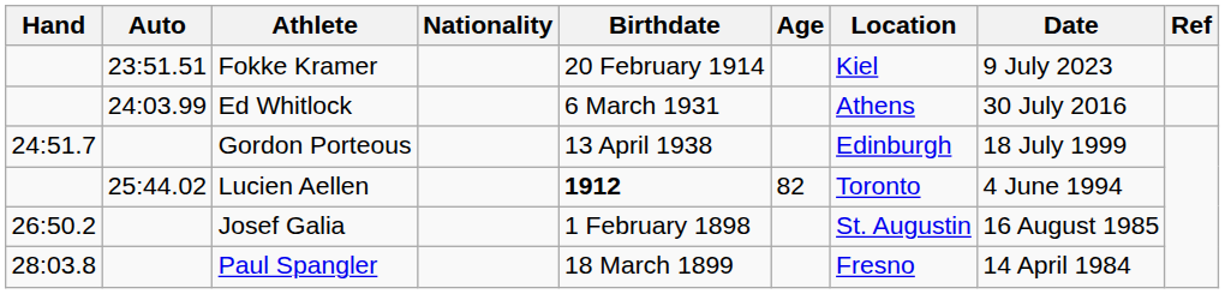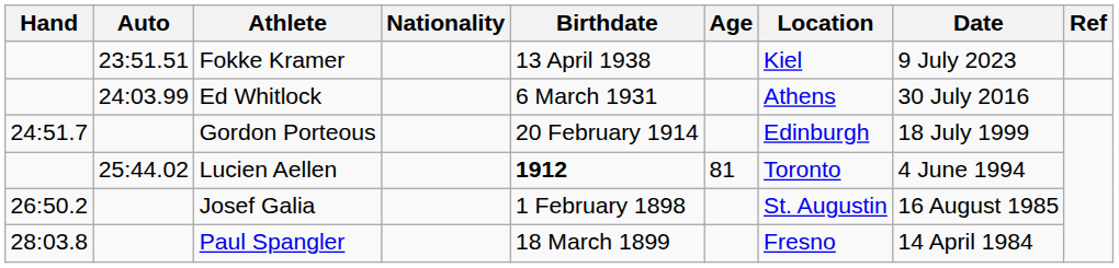Fokke Kramer | Birthdate: 20 February 1914 -> 13 April 1938
Gordon Porteous | Birthdate: 13 April 1938 -> 20 February 1914
Lucien Aellen | Age: 82 -> 81
